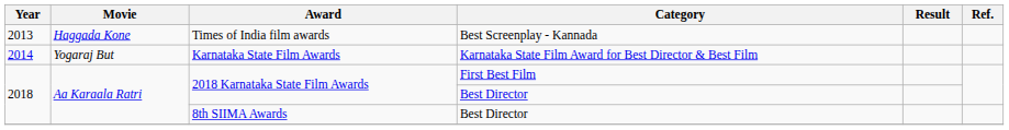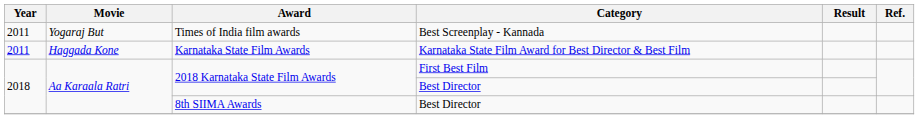Times of India film awards | Year: 2013 -> 2011
Times of India film awards | Movie: Haggada Kone -> Yogaraj But
Karnataka State Film Awards | Year: 2014 -> 2011
Karnataka State Film Awards | Movie: Yogaraj But -> Haggada Kone
